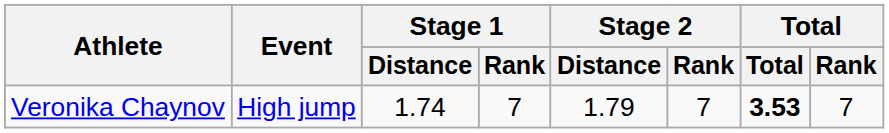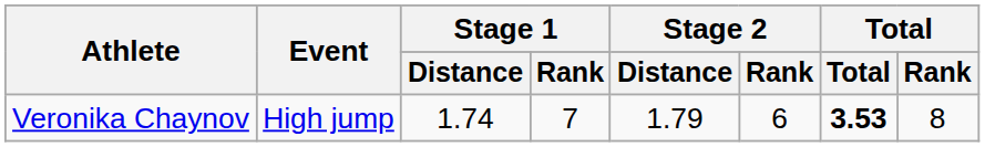Veronika Chaynov | Stage 2 / Rank: 7 -> 6
Veronika Chaynov | Total / Rank: 7 -> 8
